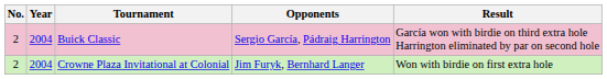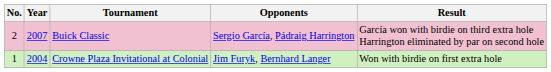Buick Classic | Year: 2004 -> 2007
Crowne Plaza Invitational at Colonial | No.: 2 -> 1
